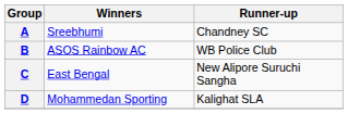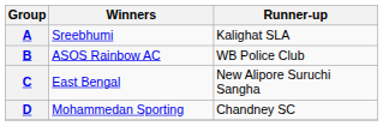A | Runner-up: Chandney SC -> Kalighat SLA
D | Runner-up: Kalighat SLA -> Chandney SC
